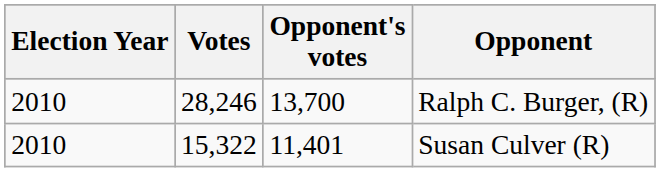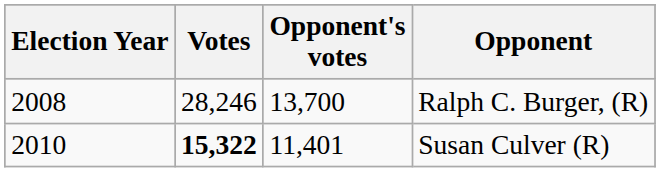Ralph C. Burger, (R) | Election Year: 2010 -> 2008
Susan Culver (R) | Votes: normal -> bold
